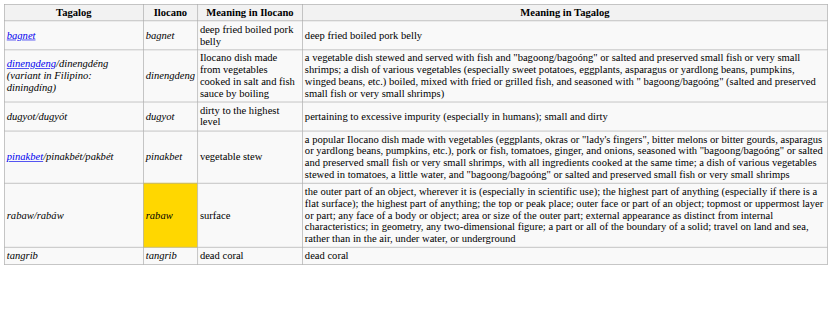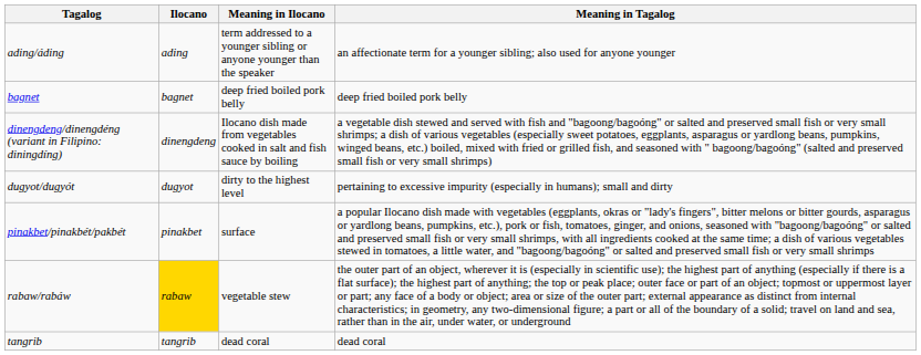+ row: ading/áding | ading | term addressed to a younger sibling or anyone younger than the speaker | an affectionate term for a younger sibling; also used for anyone younger
pinakbet/pinakbét/pakbét | Meaning in Ilocano: vegetable stew -> surface
rabaw/rabáw | Meaning in Ilocano: surface -> vegetable stew
